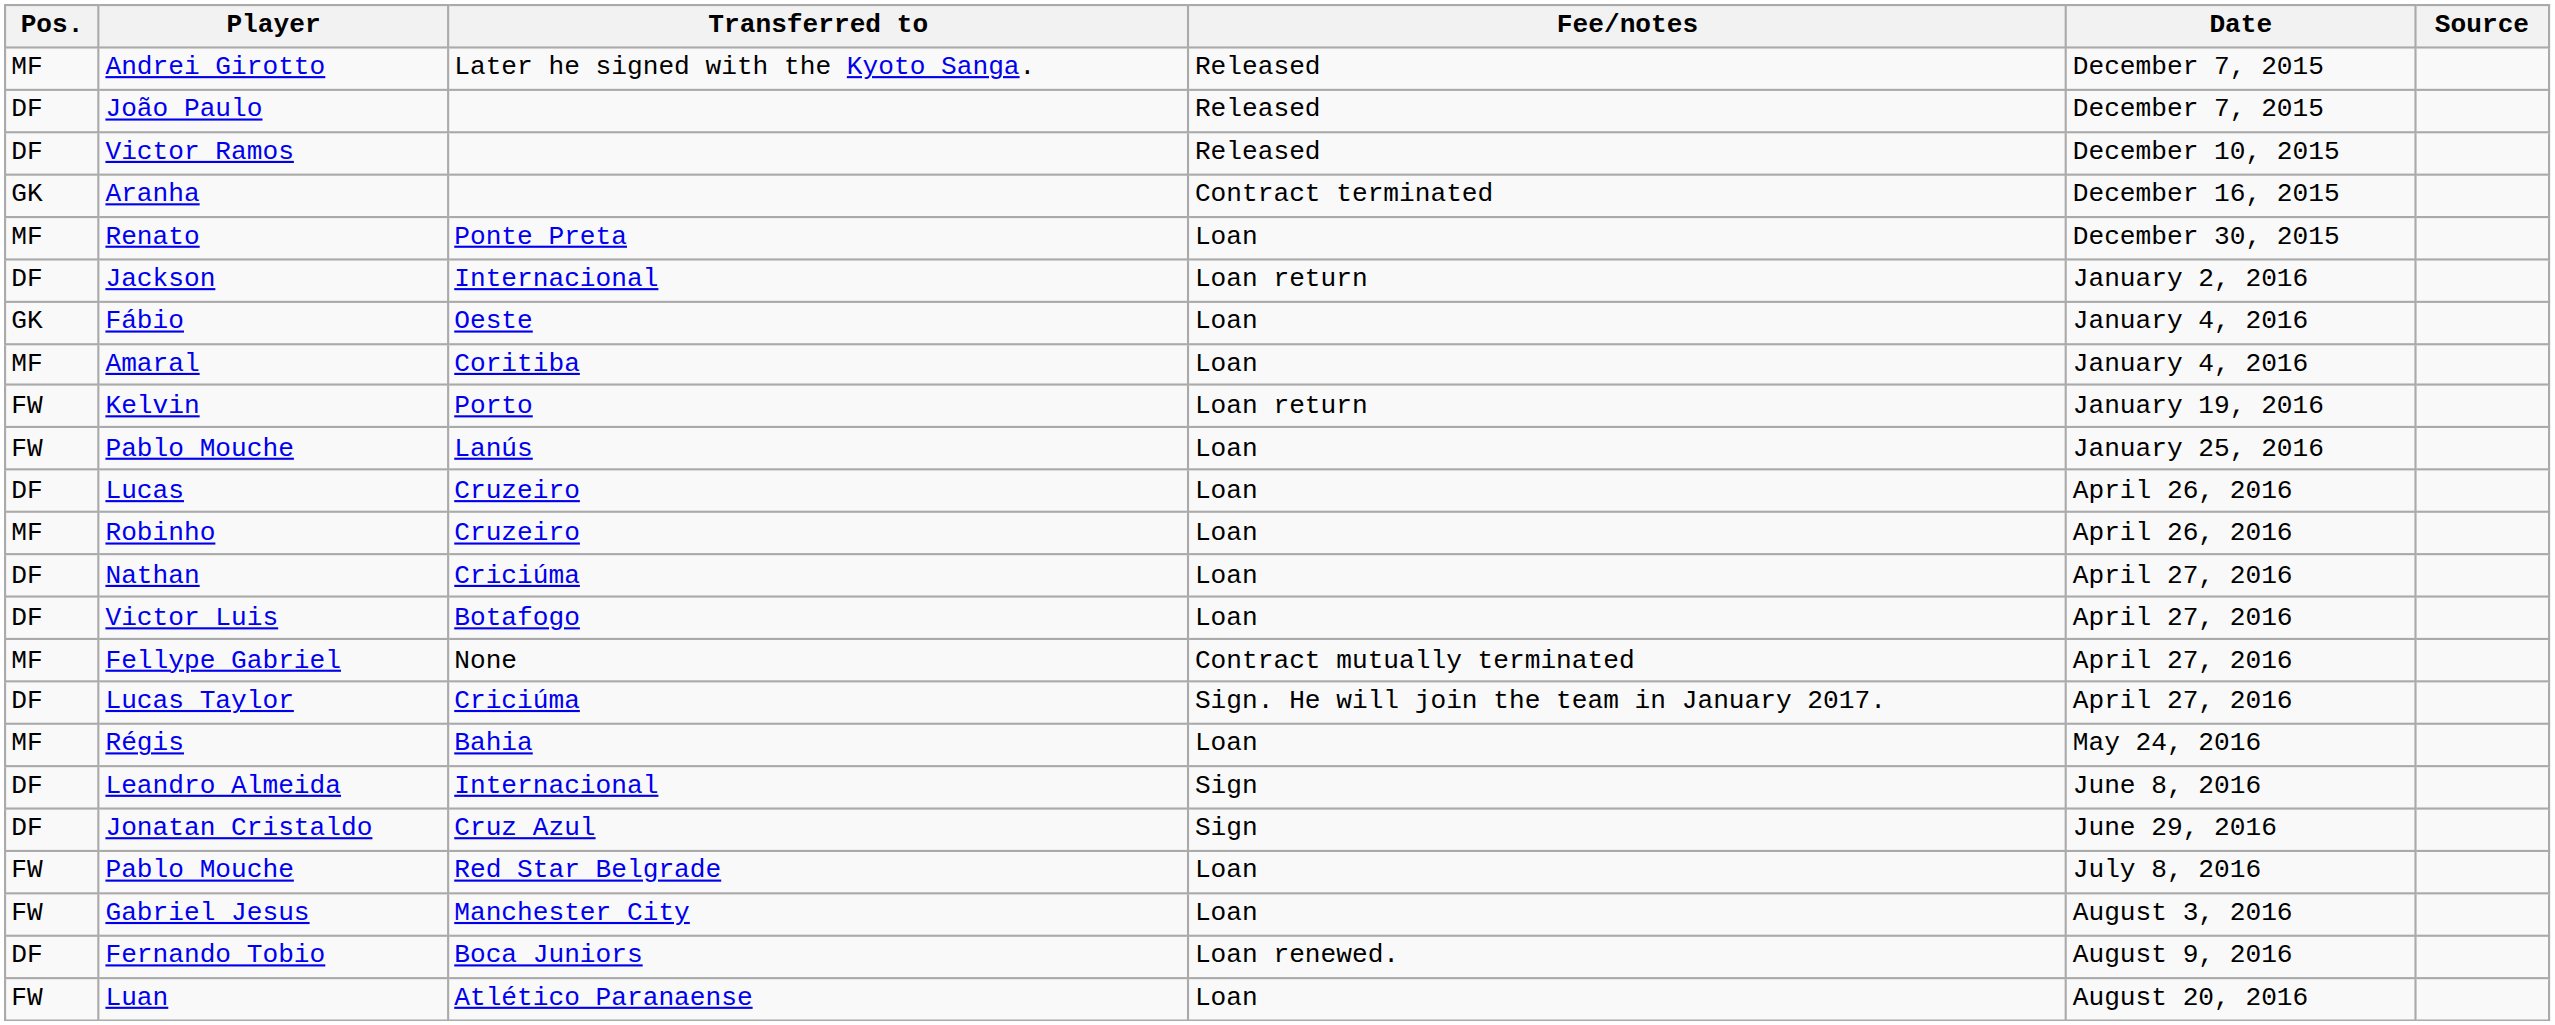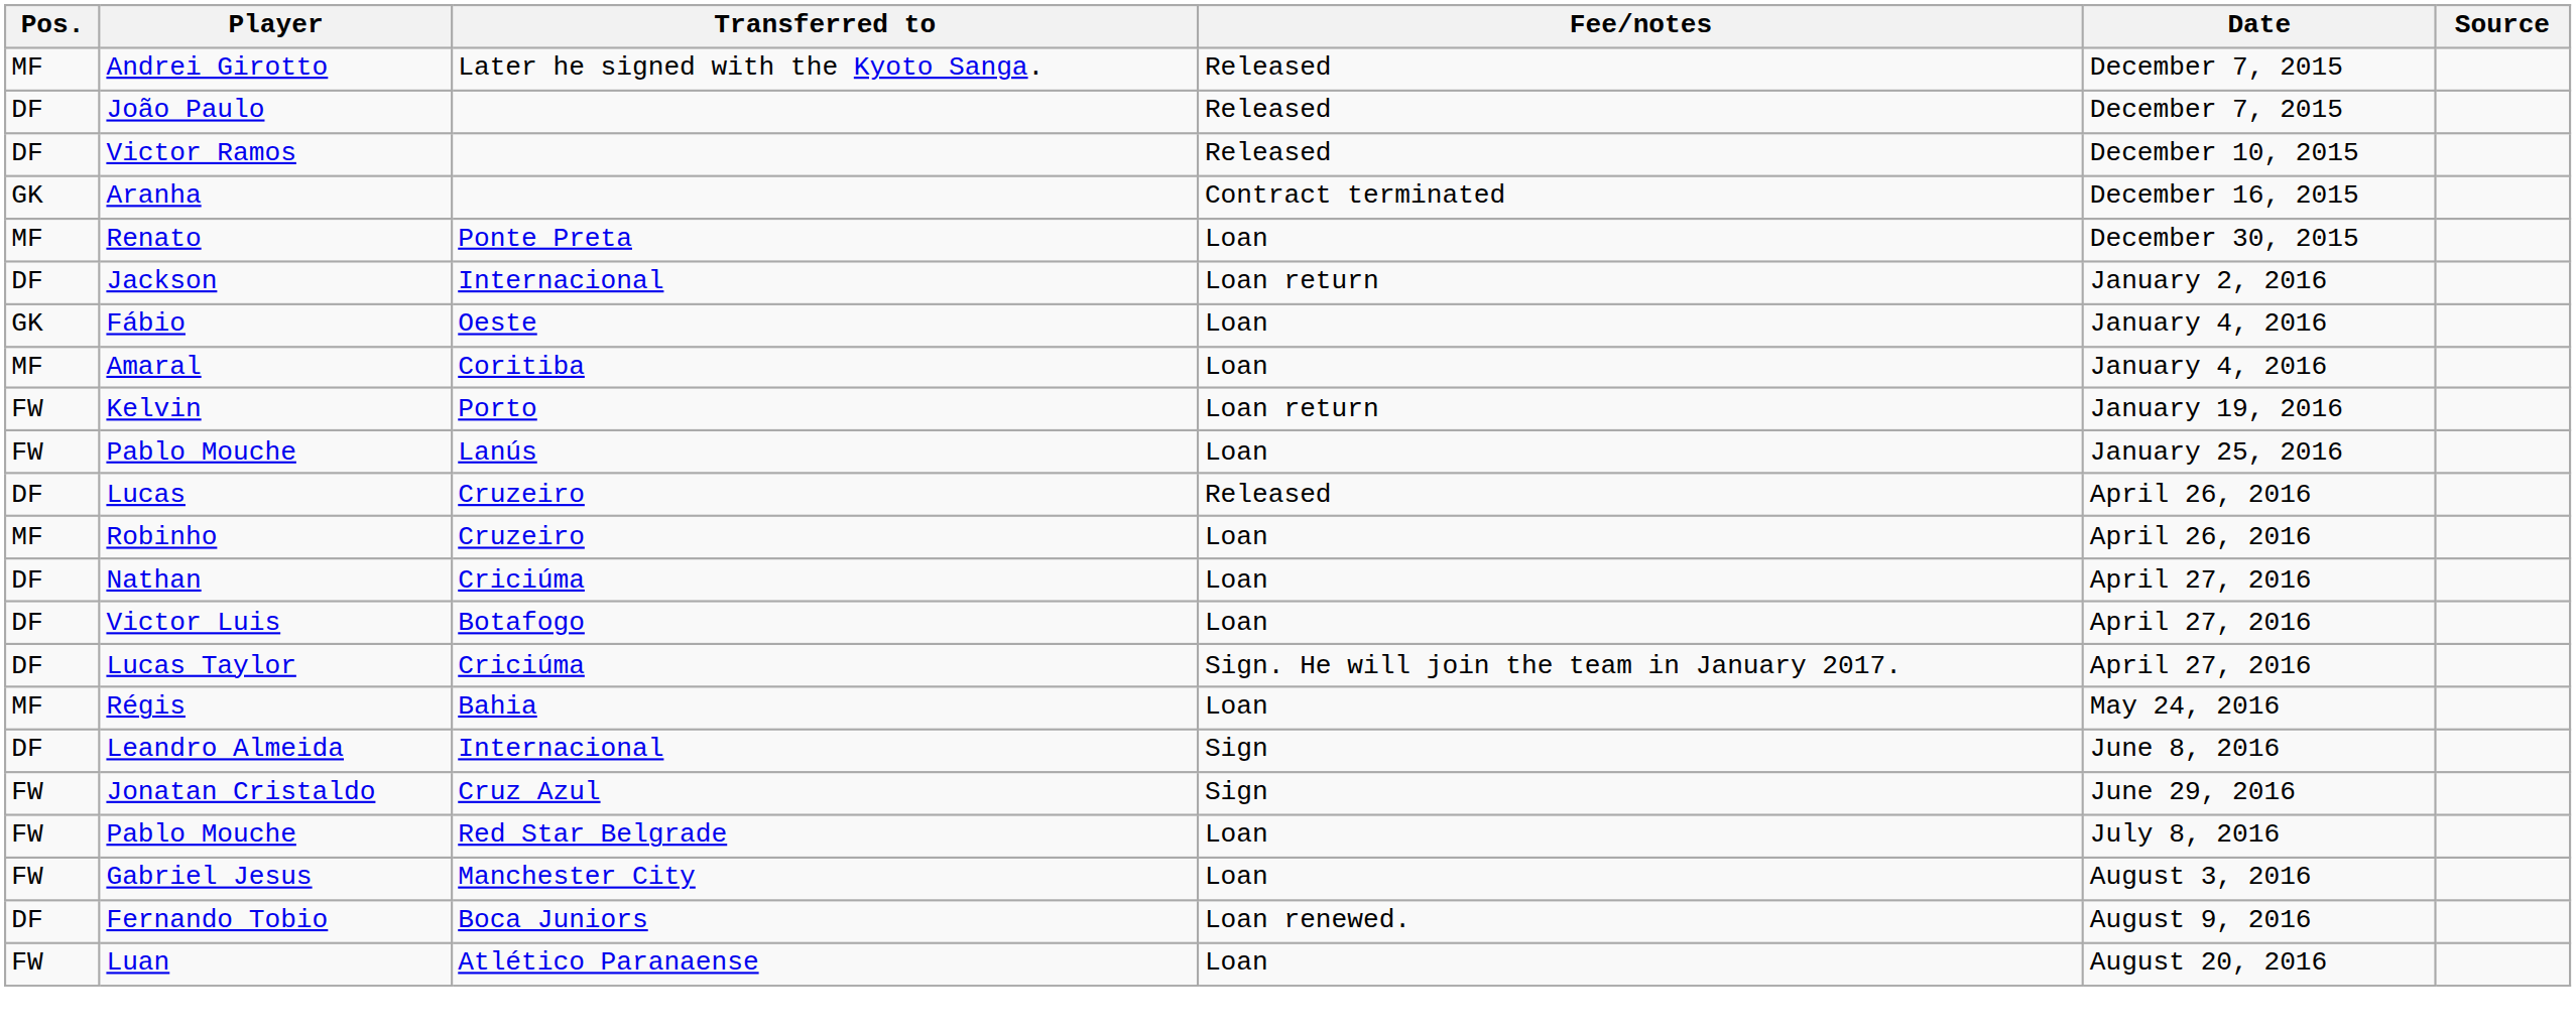Lucas | Fee/notes: Loan -> Released
- row: MF | Fellype Gabriel | None | Contract mutually terminated | April 27, 2016
Jonatan Cristaldo | Pos.: DF -> FW
